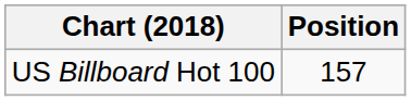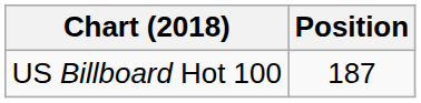US Billboard Hot 100 | Position: 157 -> 187
